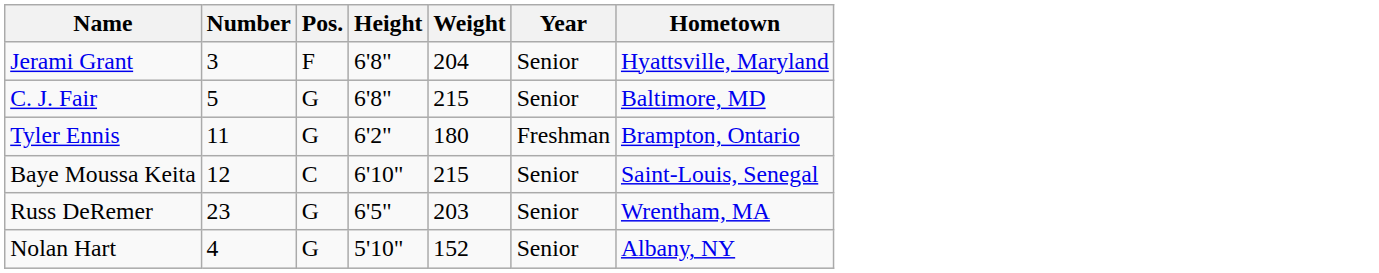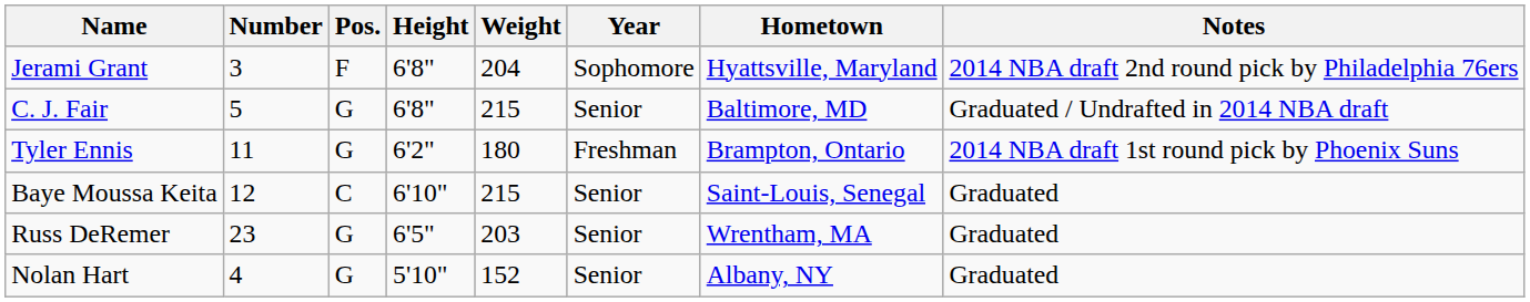+ column: Notes | 2014 NBA draft 2nd round pick by Philadelphia 76ers | Graduated / Undrafted in 2014 NBA draft | 2014 NBA draft 1st round pick by Phoenix Suns | Graduated | Graduated | Graduated
Jerami Grant | Year: Senior -> Sophomore
